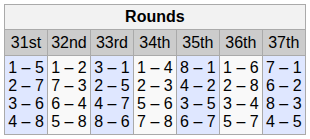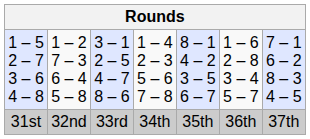rows swapped: 31st <-> 1 – 5 2 – 7 3 – 6 4 – 8
